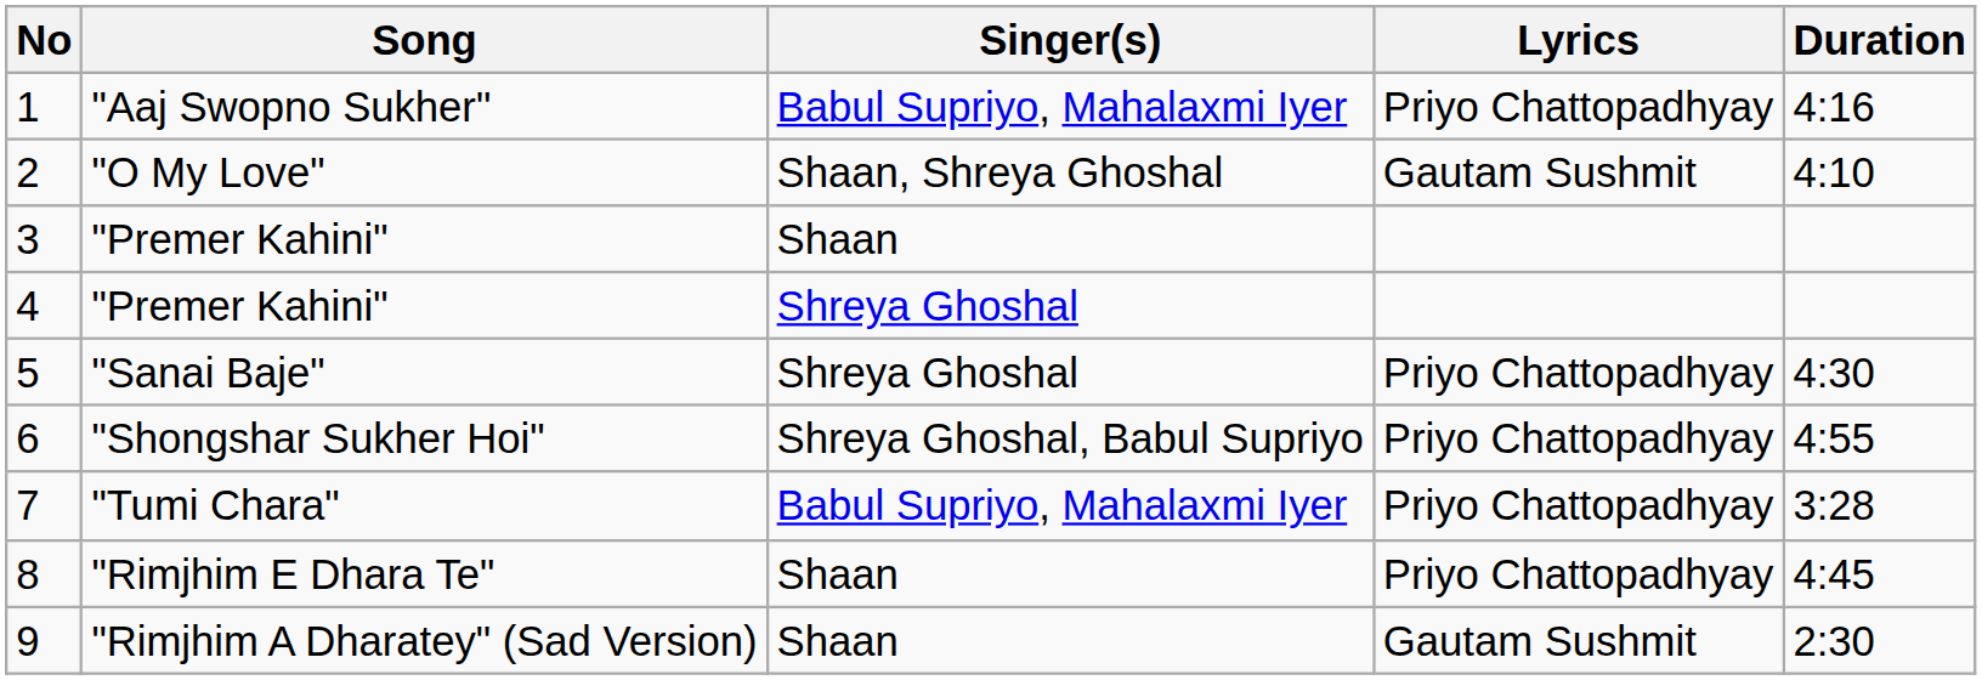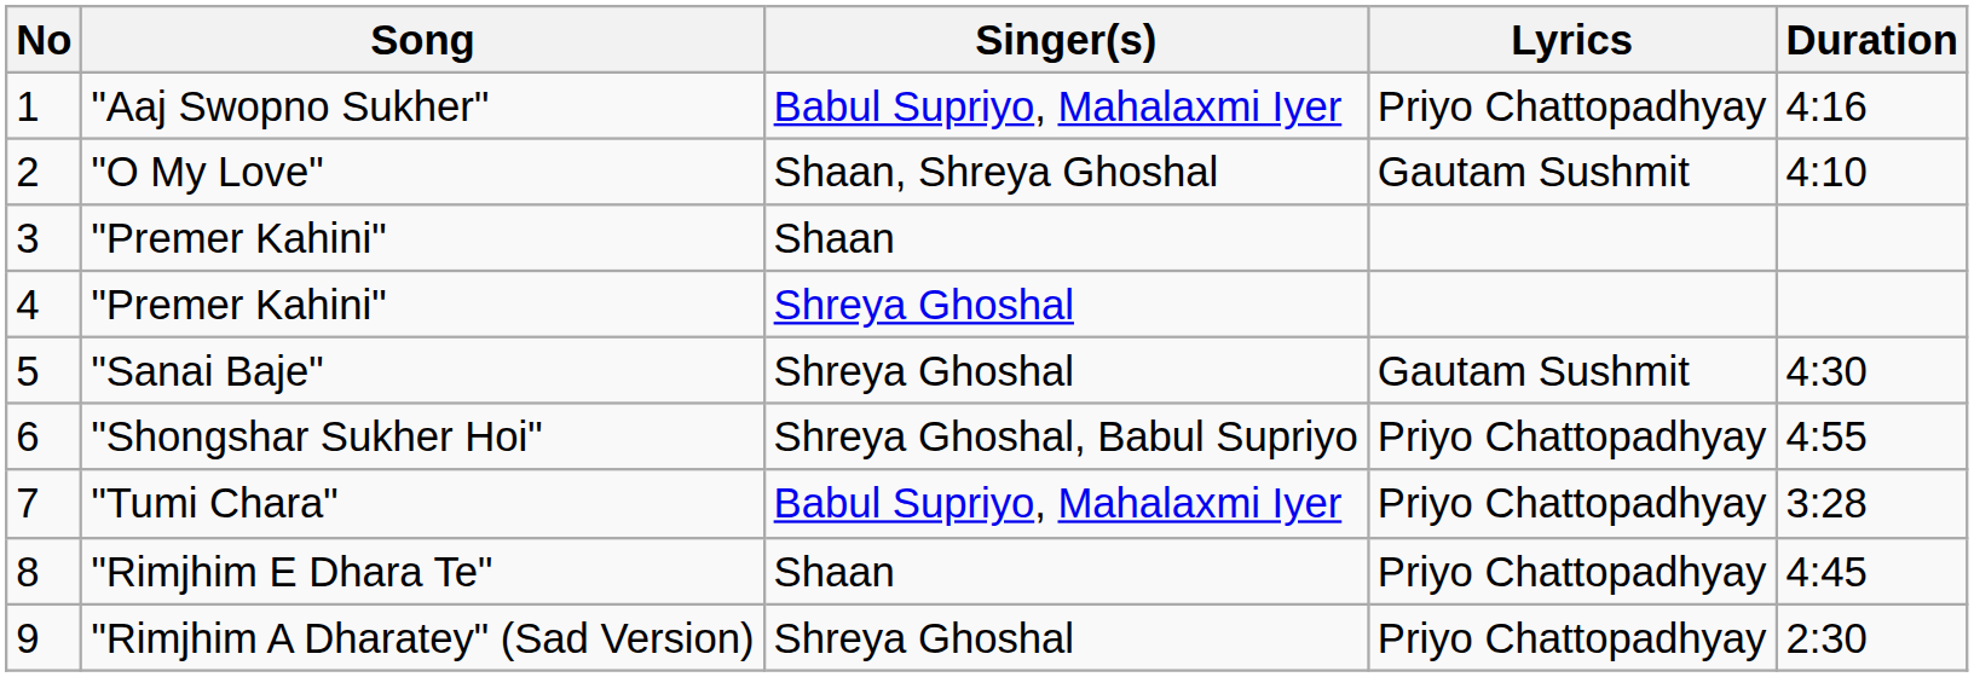5 | Lyrics: Priyo Chattopadhyay -> Gautam Sushmit
9 | Singer(s): Shaan -> Shreya Ghoshal
9 | Lyrics: Gautam Sushmit -> Priyo Chattopadhyay
